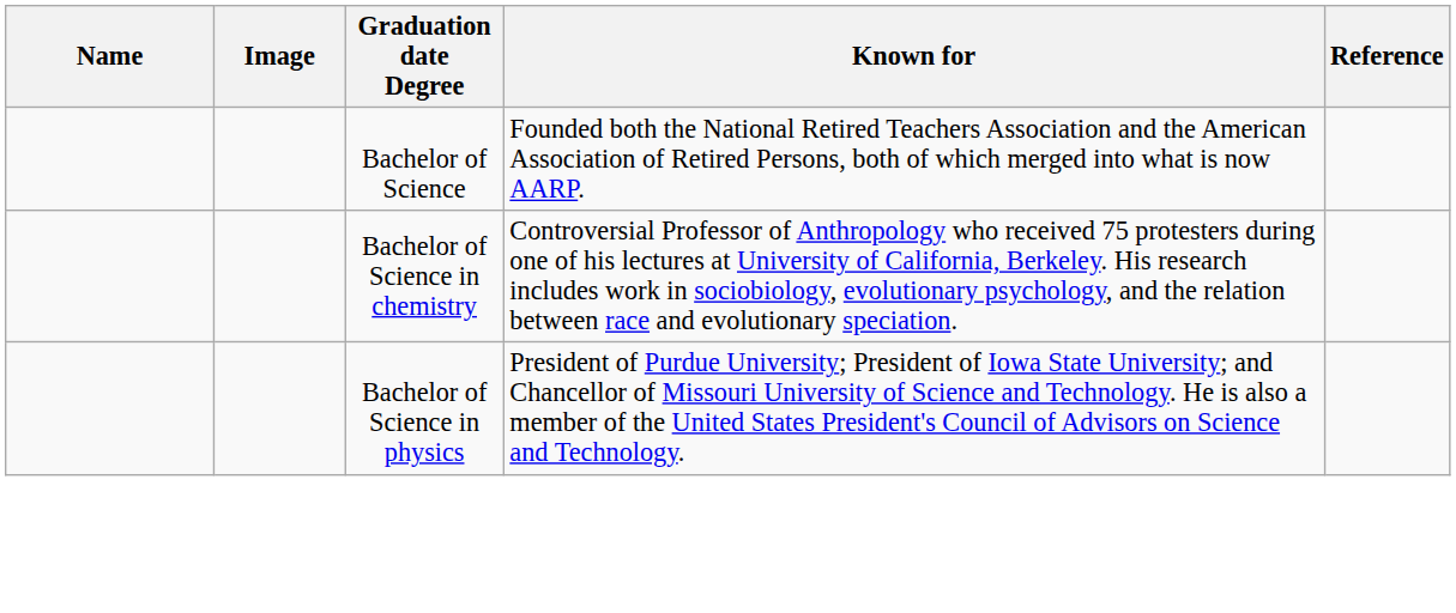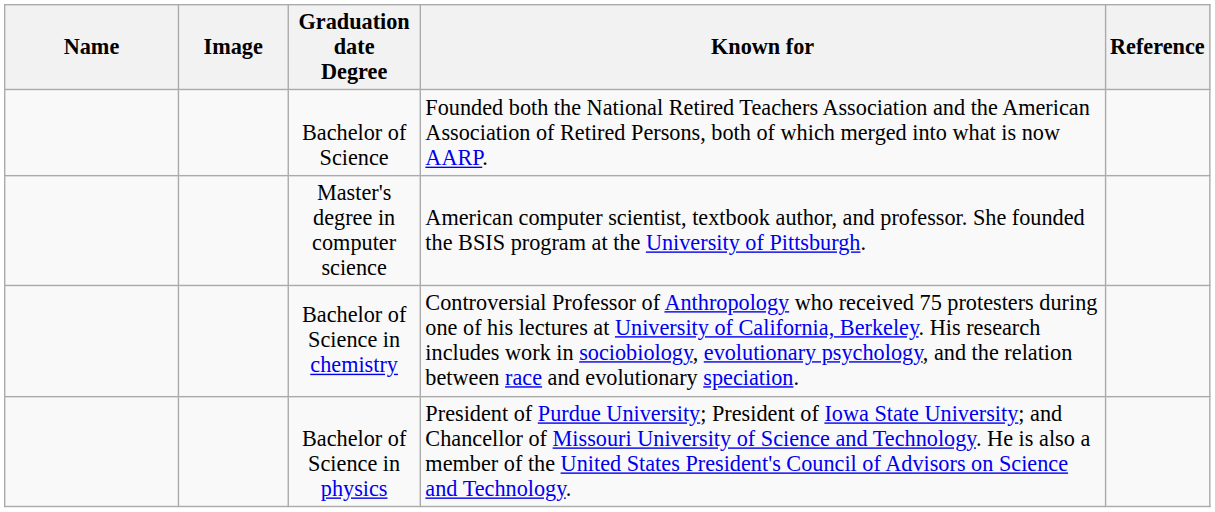+ row: Master's degree in computer science | American computer scientist, textbook author, and professor. She founded the BSIS program at the University of Pittsburgh.
